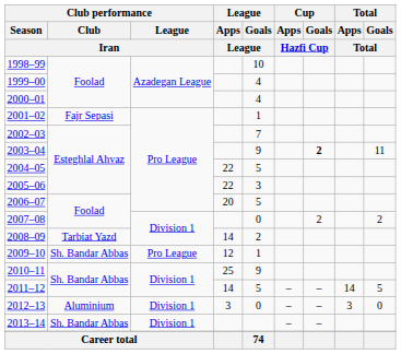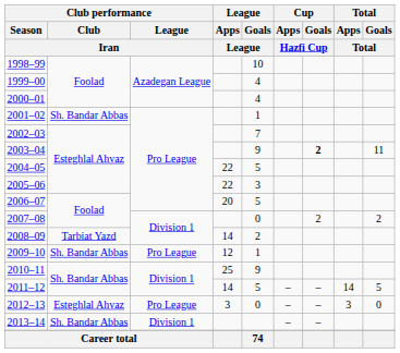2001–02 | Club performance / Club / Iran: Fajr Sepasi -> Sh. Bandar Abbas
2012–13 | Club performance / Club / Iran: Aluminium -> Esteghlal Ahvaz
2012–13 | Club performance / League / Iran: Division 1 -> Pro League
